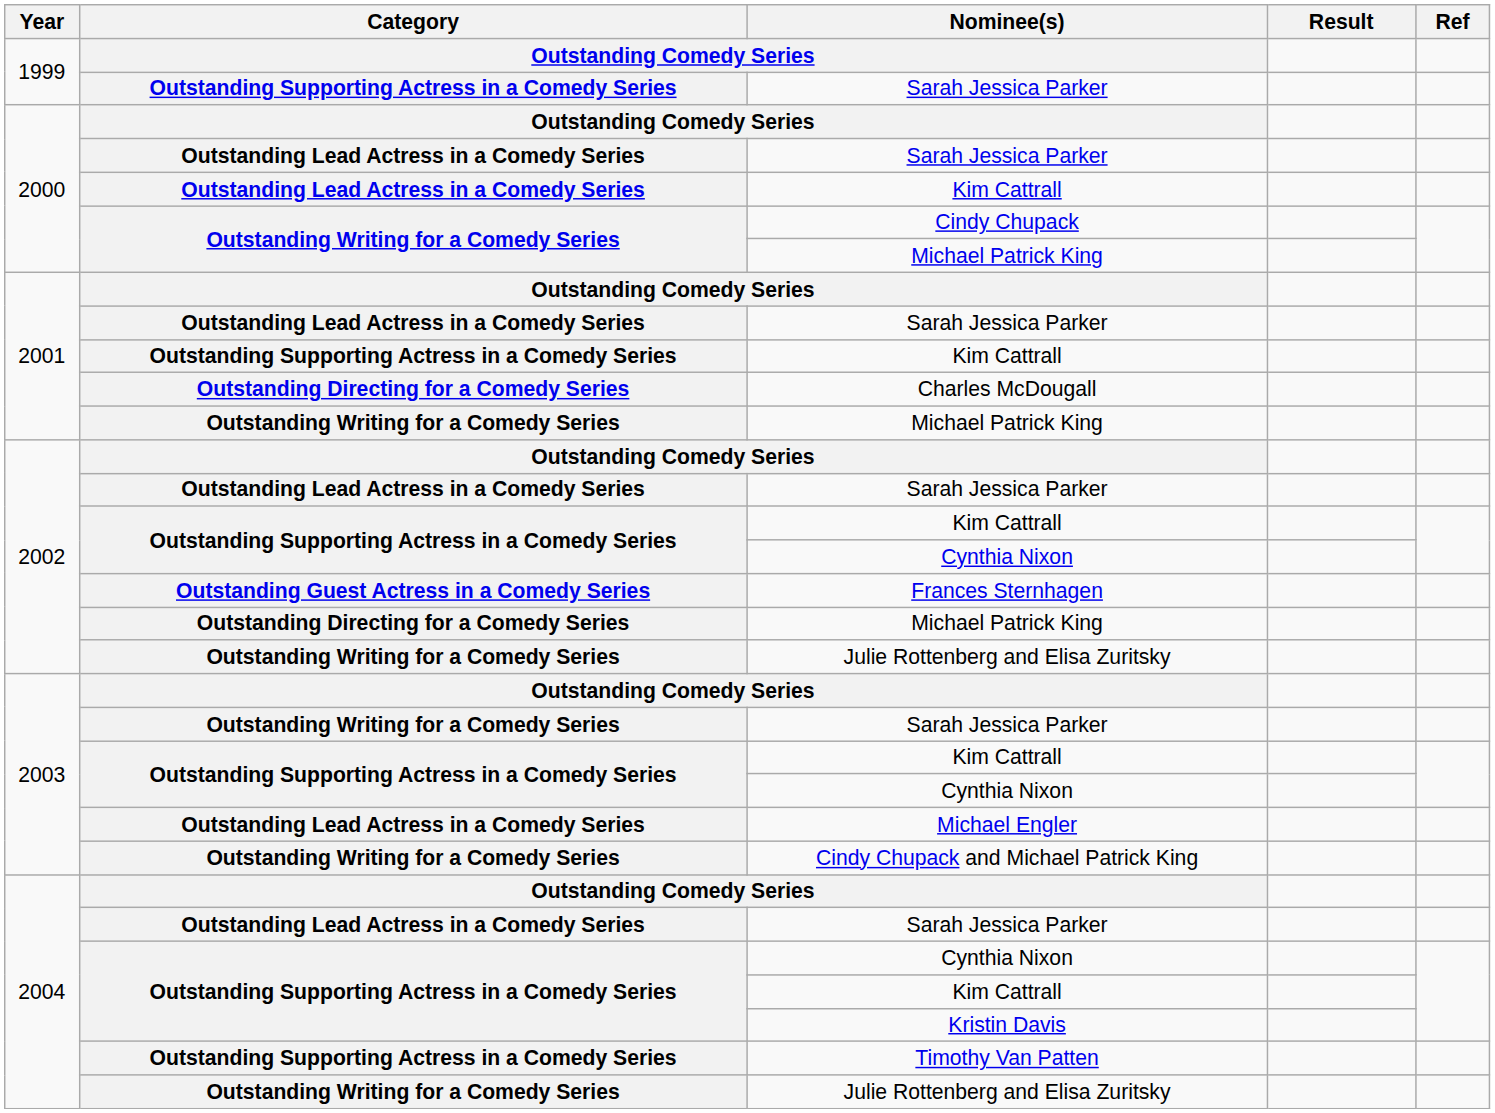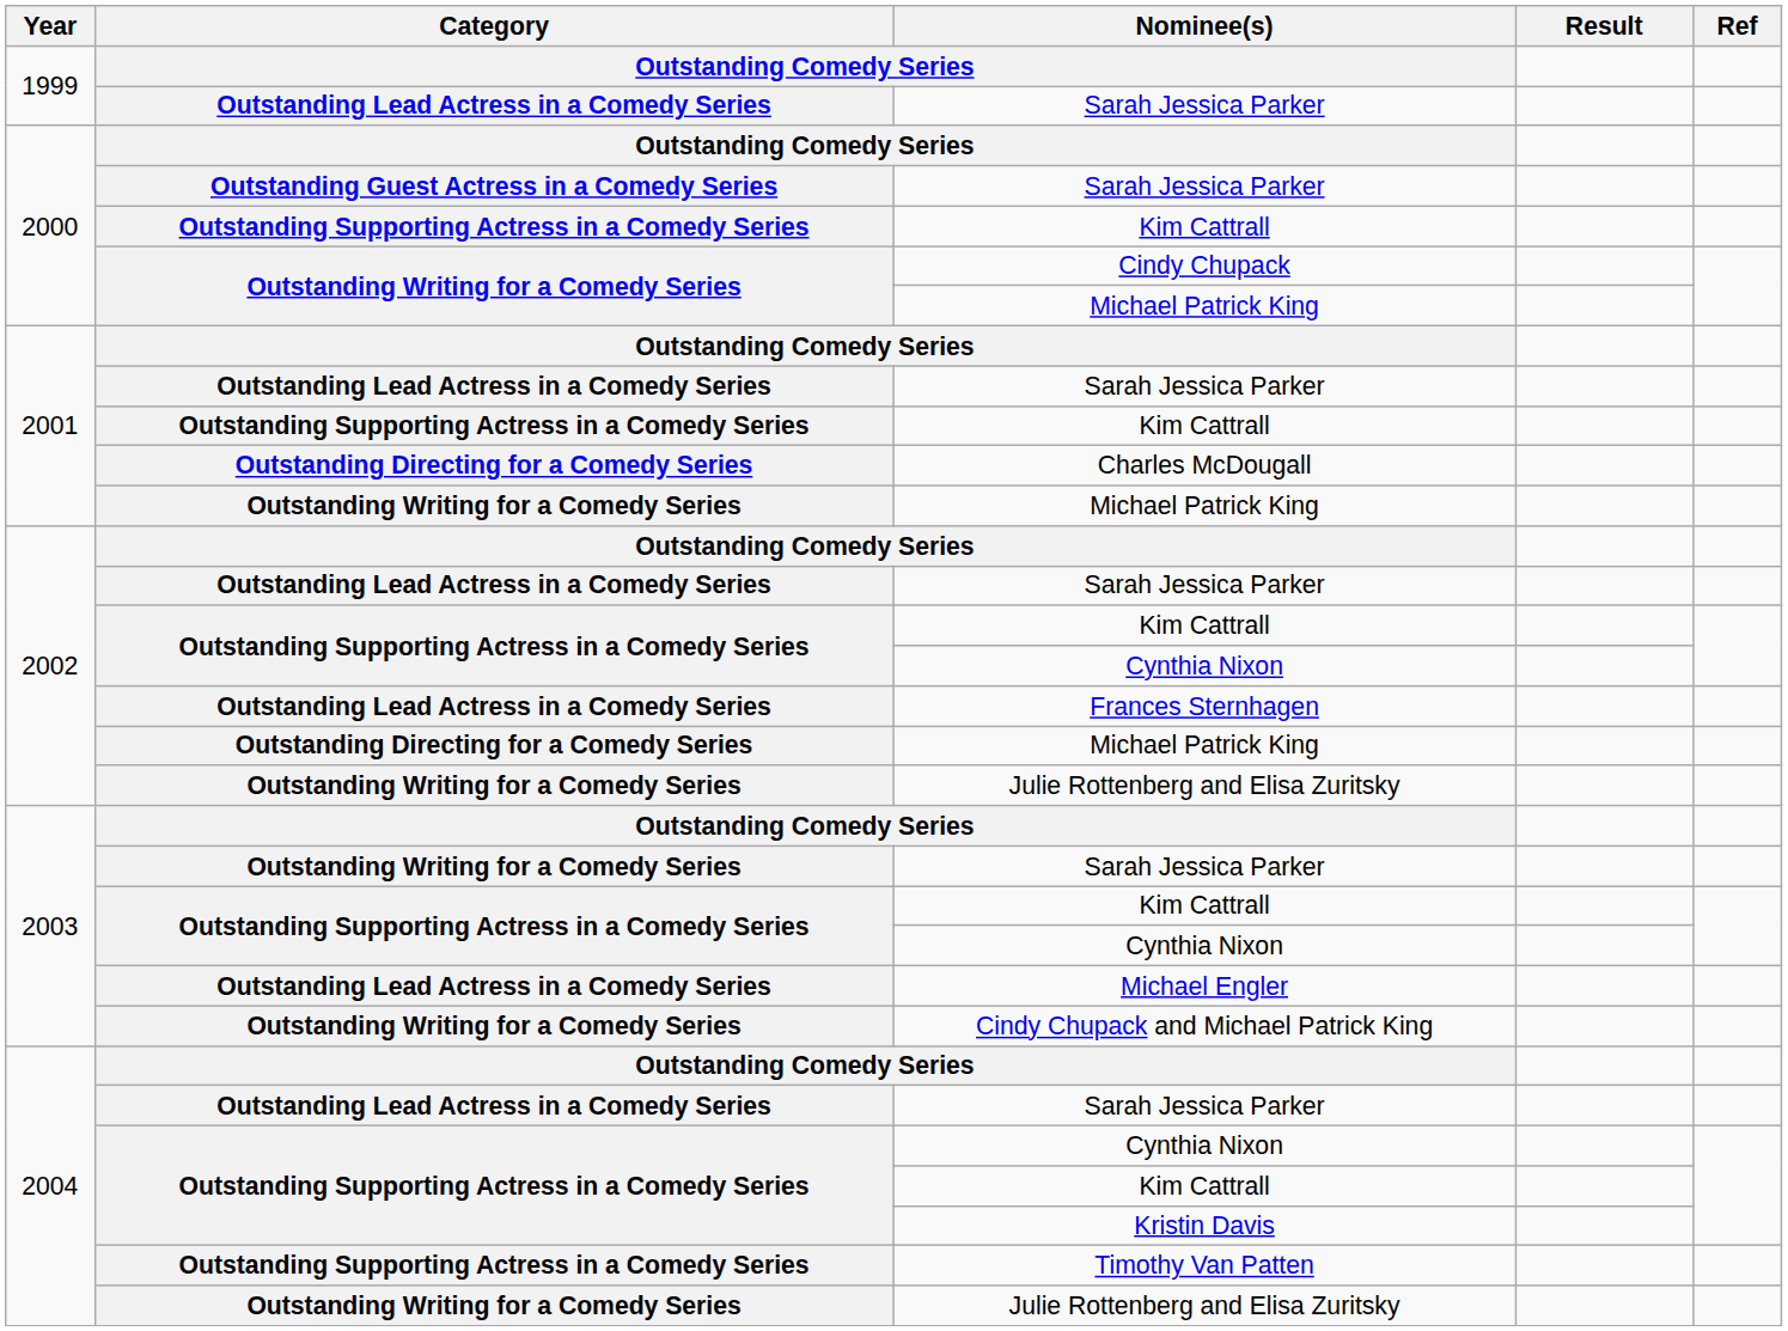1999 / Sarah Jessica Parker | Category: Outstanding Supporting Actress in a Comedy Series -> Outstanding Lead Actress in a Comedy Series
2000 / Sarah Jessica Parker | Category: Outstanding Lead Actress in a Comedy Series -> Outstanding Guest Actress in a Comedy Series
2000 / Kim Cattrall | Category: Outstanding Lead Actress in a Comedy Series -> Outstanding Supporting Actress in a Comedy Series
Frances Sternhagen | Category: Outstanding Guest Actress in a Comedy Series -> Outstanding Lead Actress in a Comedy Series
